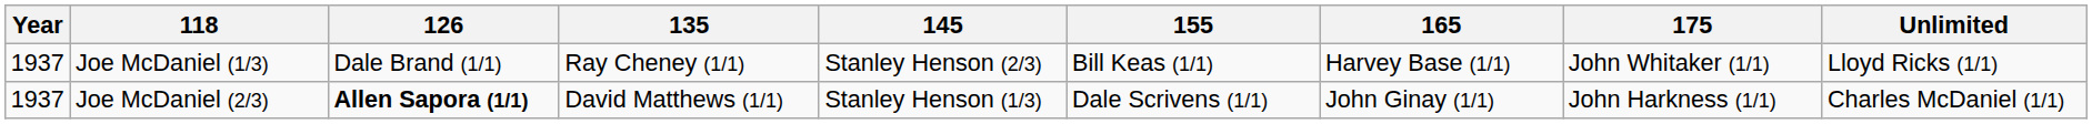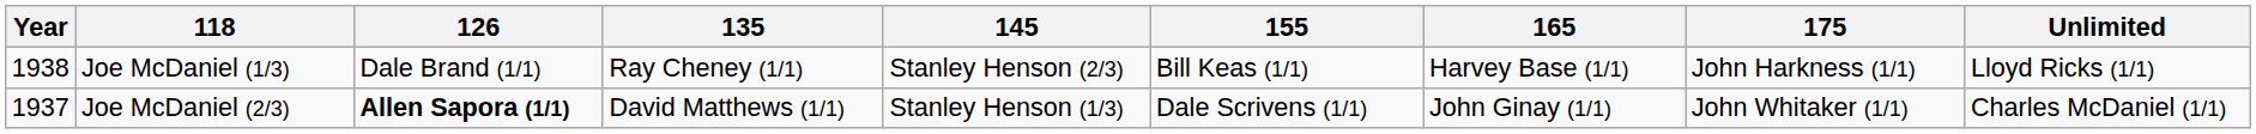Joe McDaniel (1/3) | Year: 1937 -> 1938
Joe McDaniel (1/3) | 175: John Whitaker (1/1) -> John Harkness (1/1)
Joe McDaniel (2/3) | 175: John Harkness (1/1) -> John Whitaker (1/1)
